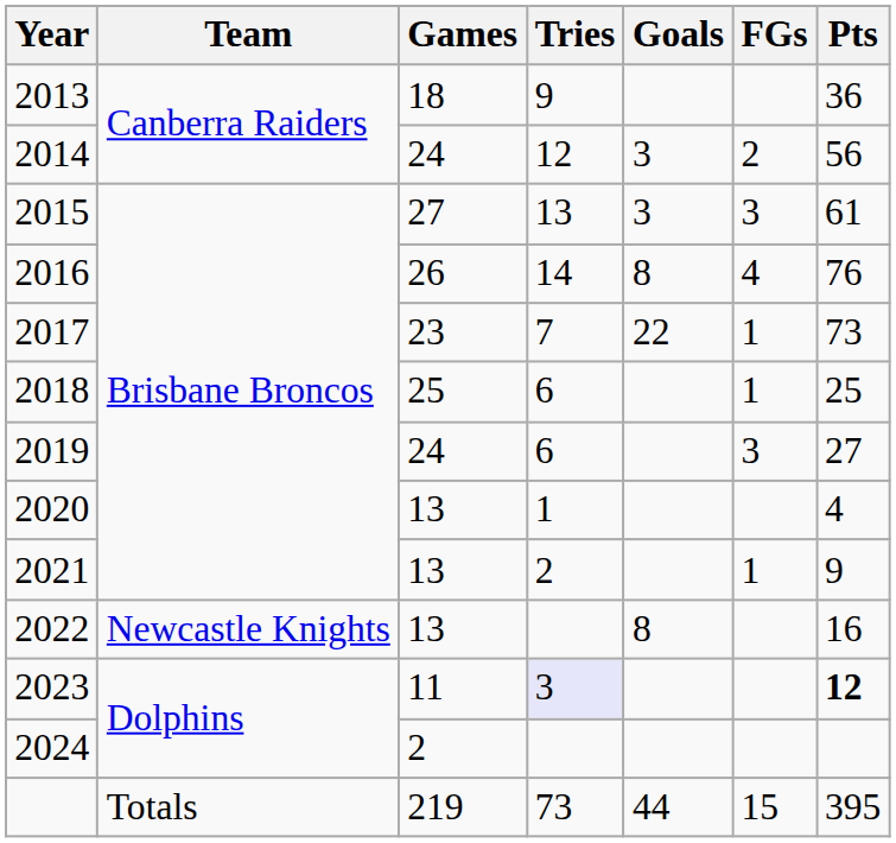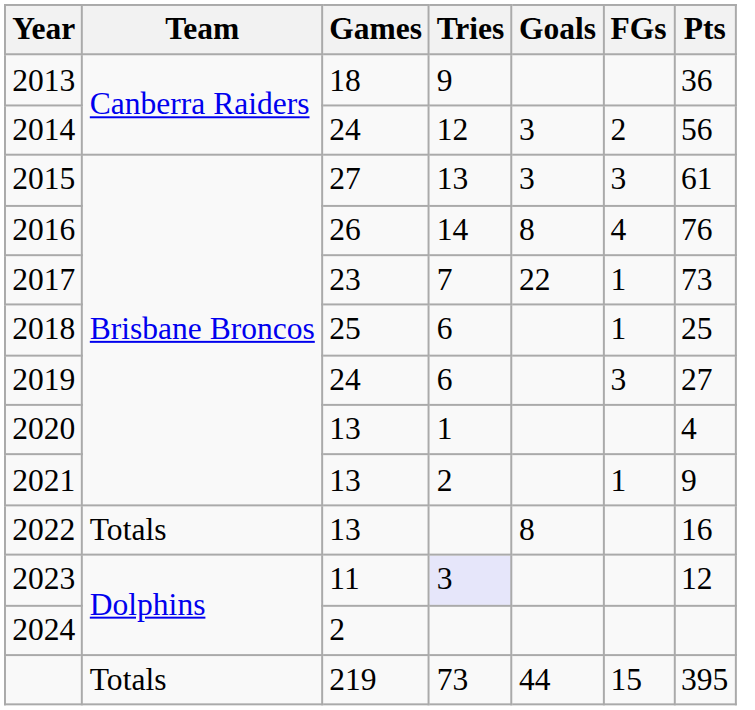2022 | Team: Newcastle Knights -> Totals
2023 | Pts: bold -> normal
